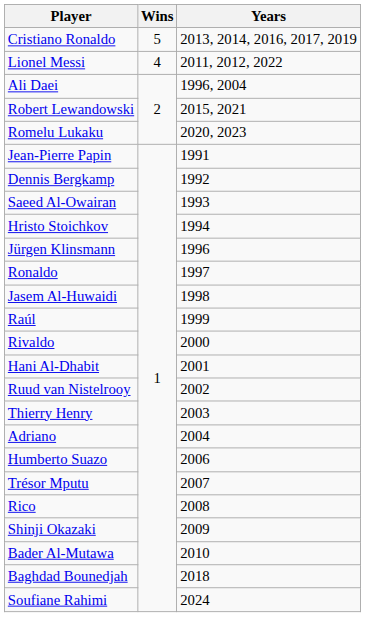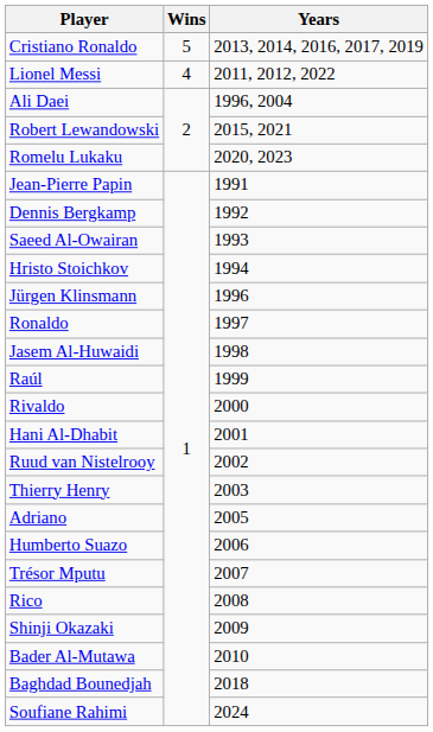Adriano | Years: 2004 -> 2005
